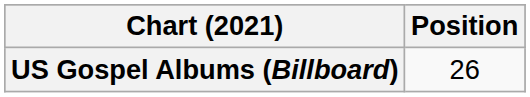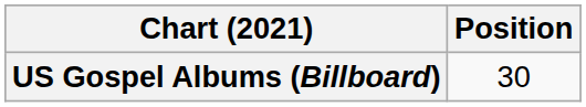US Gospel Albums (Billboard) | Position: 26 -> 30
